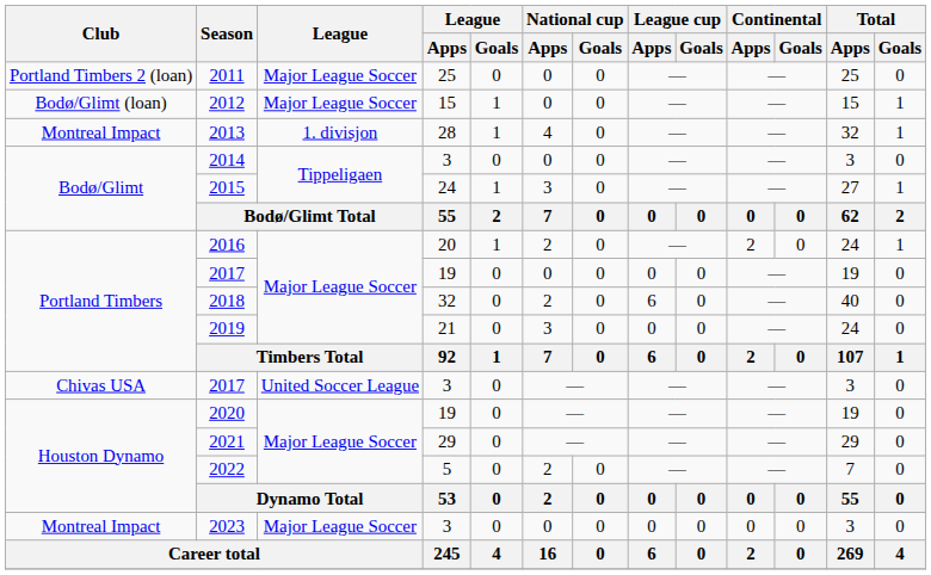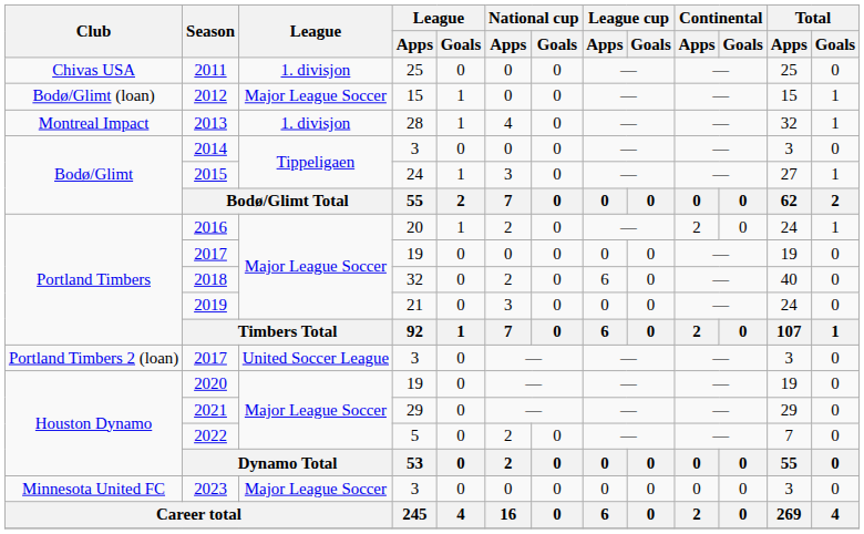2011 | Club: Portland Timbers 2 (loan) -> Chivas USA
2011 | League: Major League Soccer -> 1. divisjon
2017 / 3 | Club: Chivas USA -> Portland Timbers 2 (loan)
2023 | Club: Montreal Impact -> Minnesota United FC
